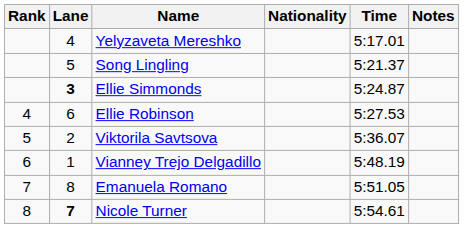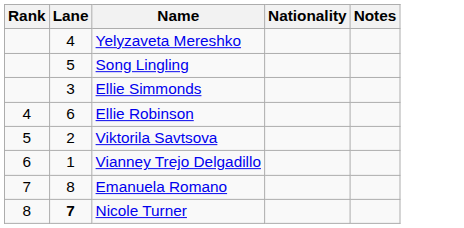- column: Time | 5:17.01 | 5:21.37 | 5:24.87 | 5:27.53 | 5:36.07 | 5:48.19 | 5:51.05 | 5:54.61
Ellie Simmonds | Lane: bold -> normal
